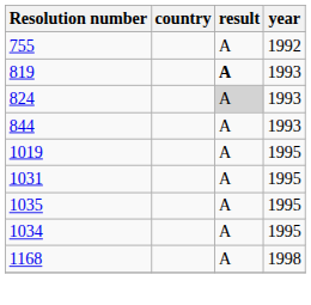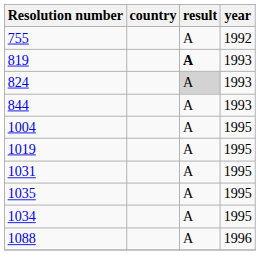+ row: 1004 | A | 1995
+ row: 1088 | A | 1996
- row: 1168 | A | 1998
